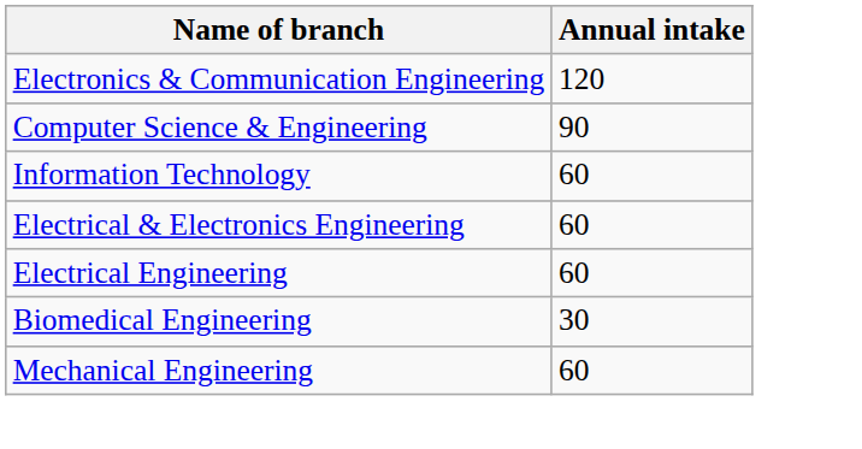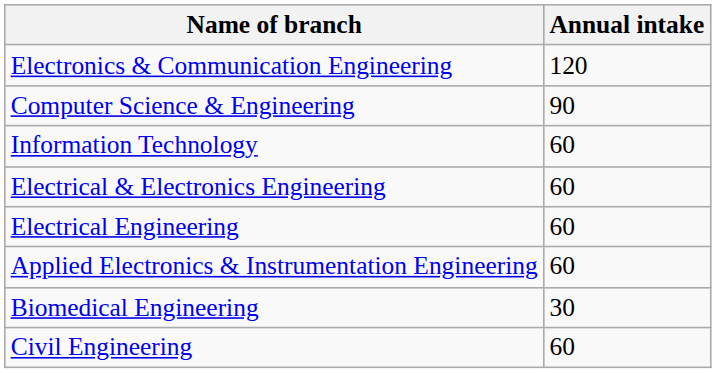+ row: Applied Electronics & Instrumentation Engineering | 60
- row: Mechanical Engineering | 60
+ row: Civil Engineering | 60
